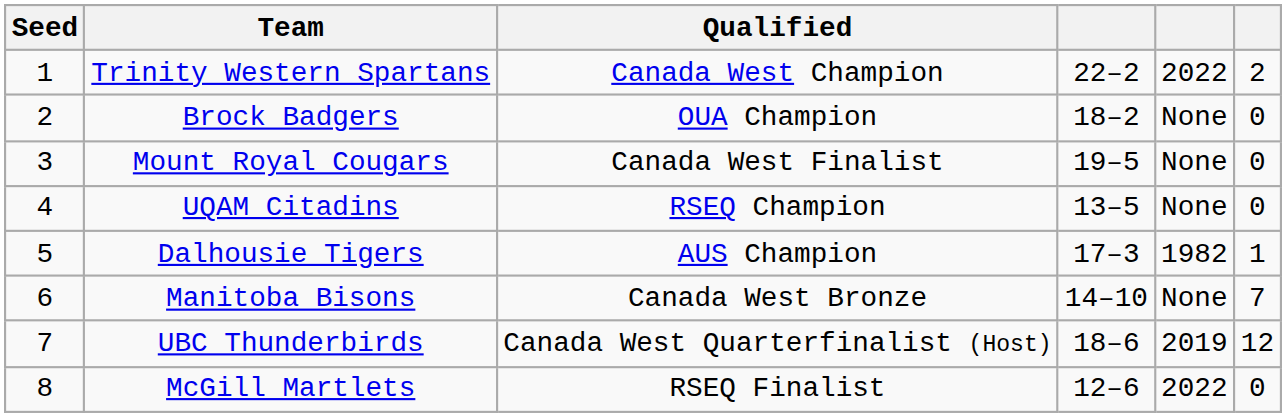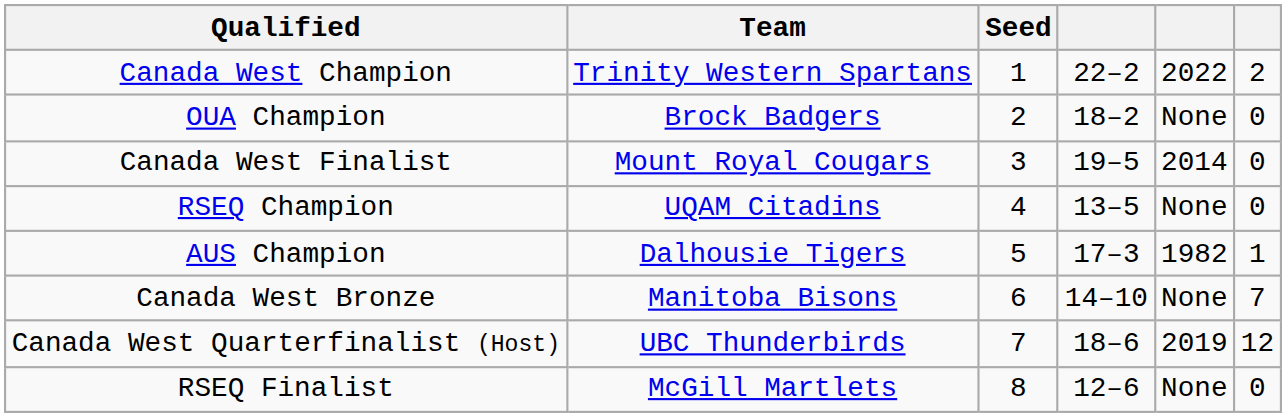columns swapped: Seed <-> Qualified
Mount Royal Cougars | column 5: None -> 2014
McGill Martlets | column 5: 2022 -> None
